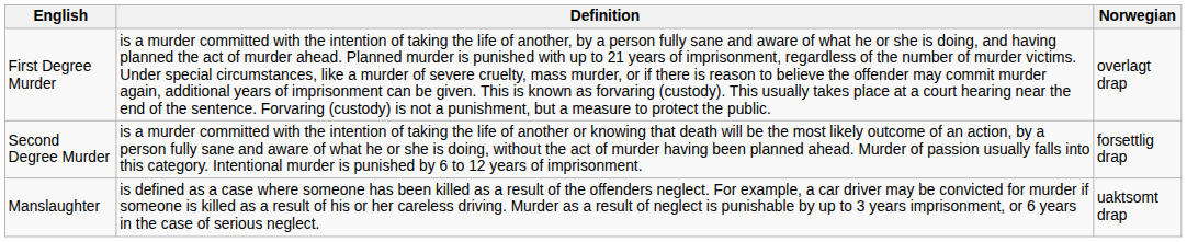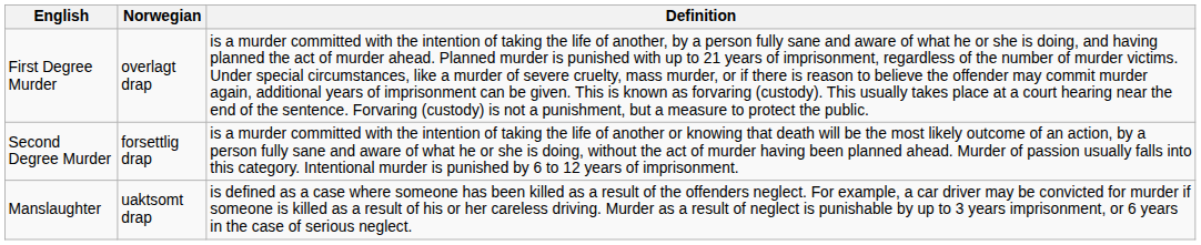columns swapped: Norwegian <-> Definition
